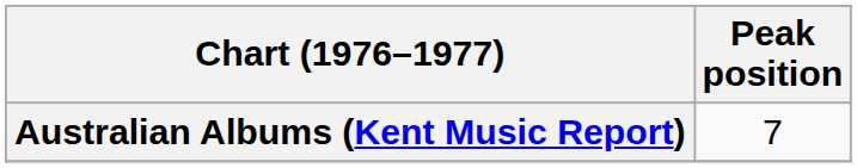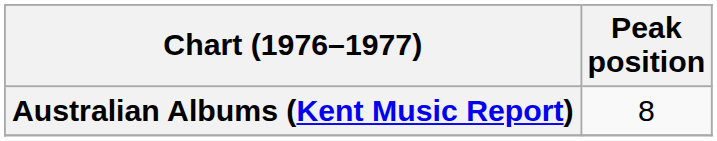Australian Albums (Kent Music Report) | Peak position: 7 -> 8
